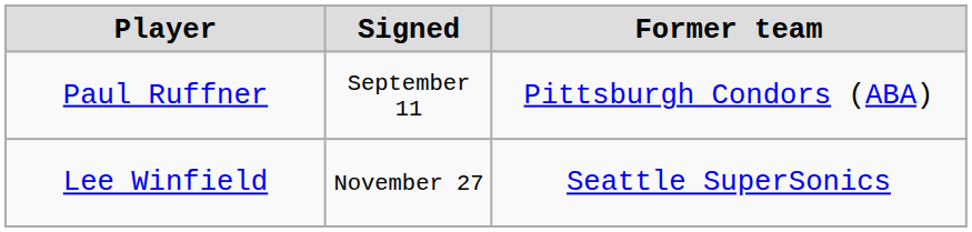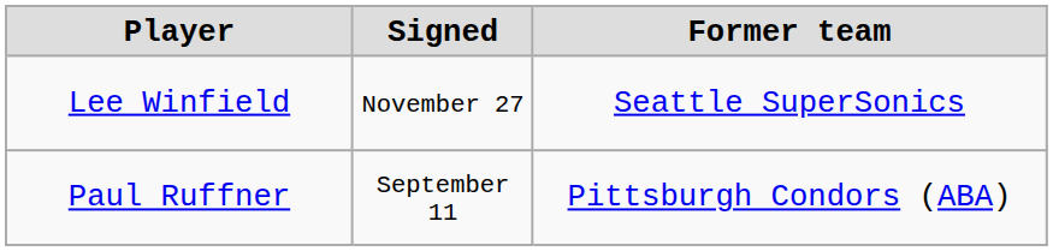rows swapped: Paul Ruffner <-> Lee Winfield
